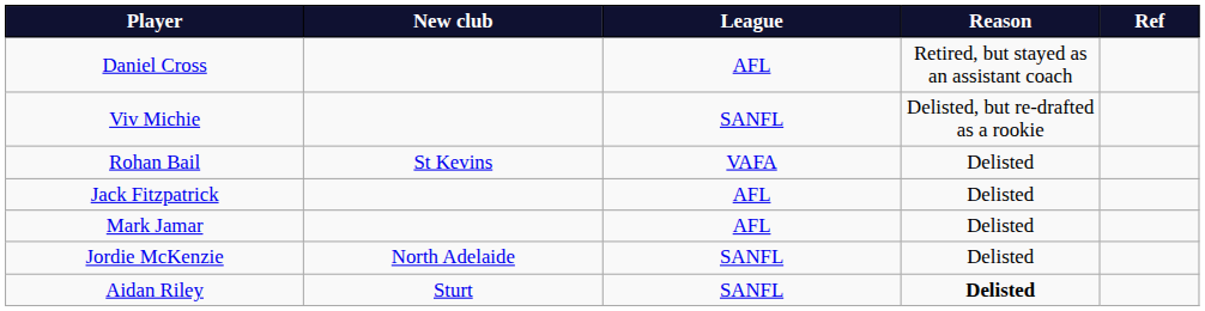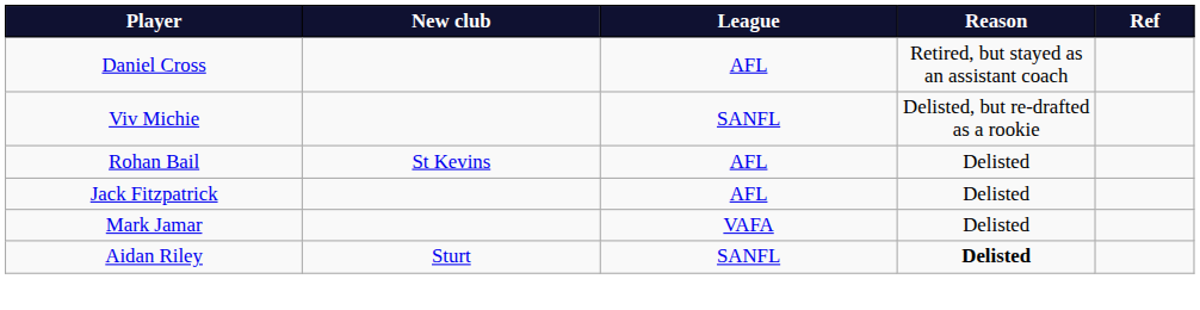Rohan Bail | League: VAFA -> AFL
Mark Jamar | League: AFL -> VAFA
- row: Jordie McKenzie | North Adelaide | SANFL | Delisted
